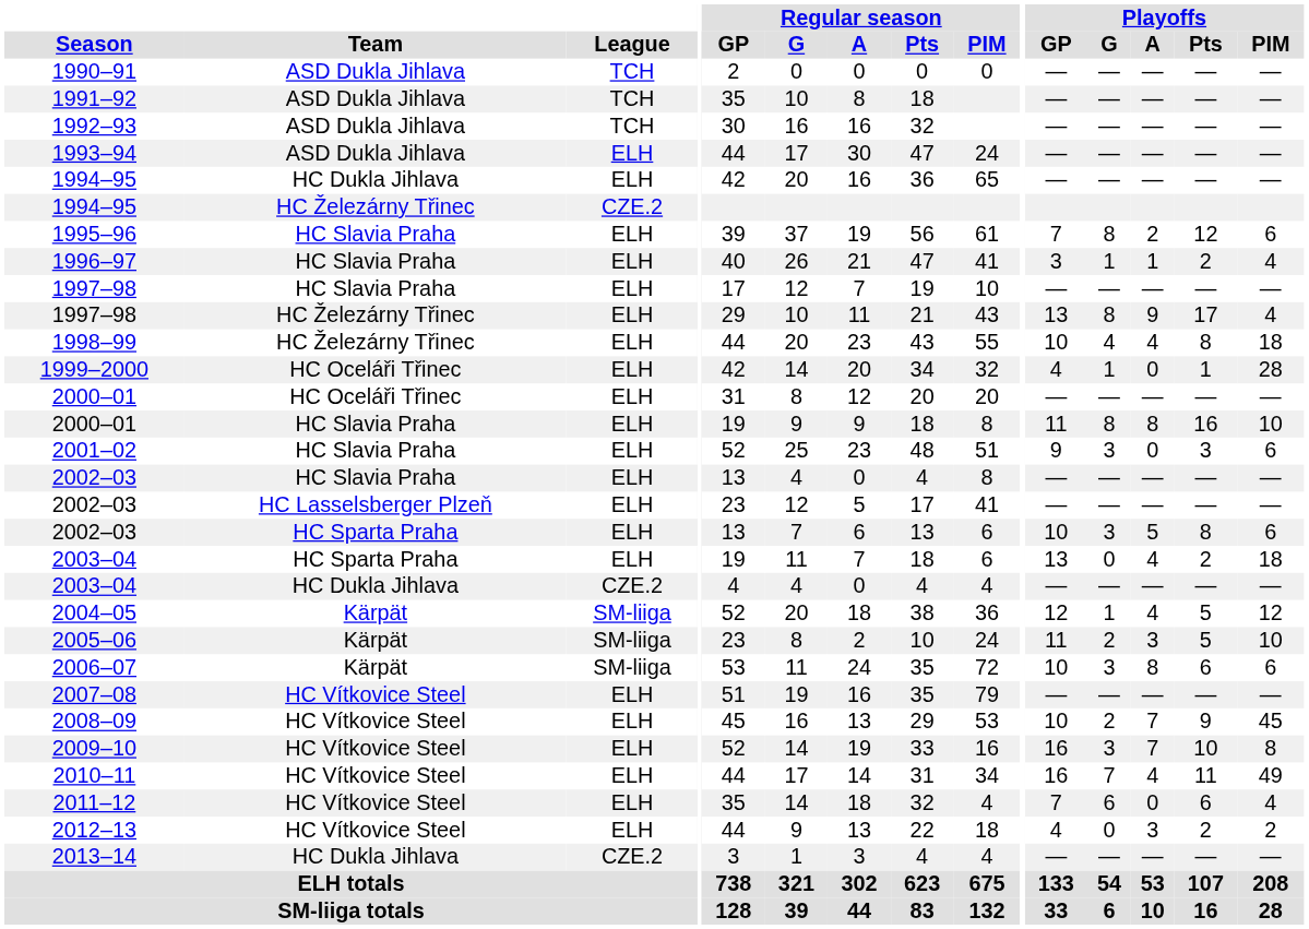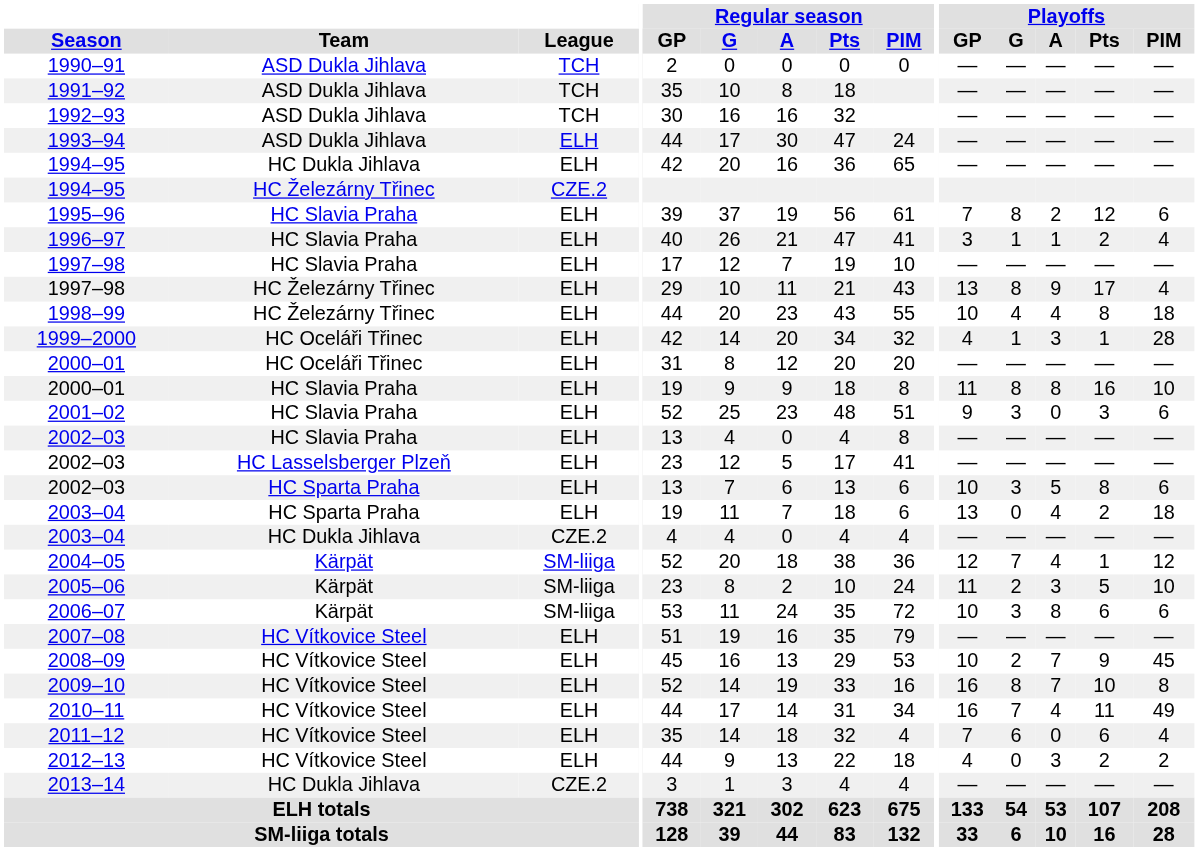1999–2000 | Playoffs / A: 0 -> 3
2004–05 | Playoffs / G: 1 -> 7
2004–05 | Playoffs / Pts: 5 -> 1
2009–10 | Playoffs / G: 3 -> 8
